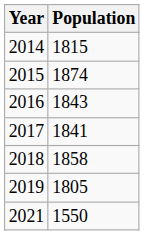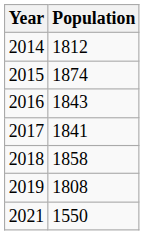2014 | Population: 1815 -> 1812
2019 | Population: 1805 -> 1808
